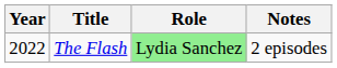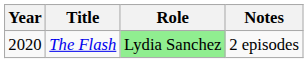The Flash | Year: 2022 -> 2020
